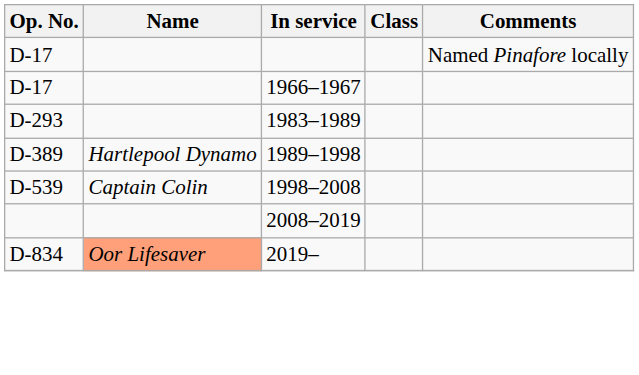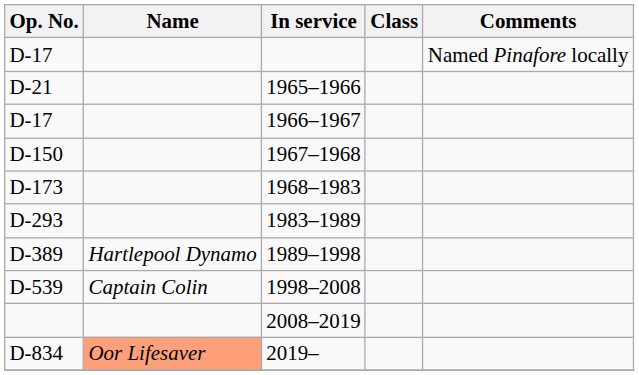+ row: D-21 | 1965–1966
+ row: D-150 | 1967–1968
+ row: D-173 | 1968–1983
